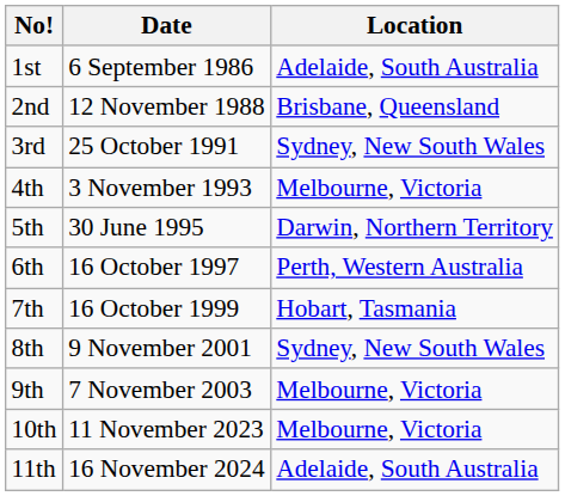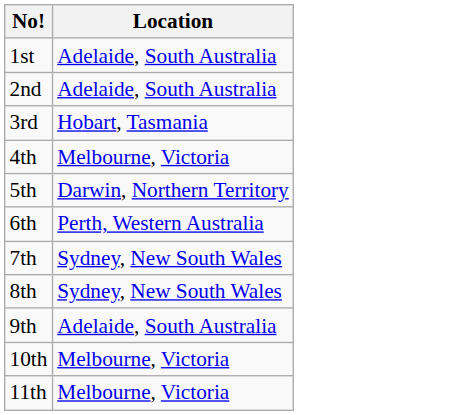- column: Date | 6 September 1986 | 12 November 1988 | 25 October 1991 | 3 November 1993 | 30 June 1995 | 16 October 1997 | 16 October 1999 | 9 November 2001 | 7 November 2003 | 11 November 2023 | 16 November 2024
2nd | Location: Brisbane, Queensland -> Adelaide, South Australia
3rd | Location: Sydney, New South Wales -> Hobart, Tasmania
7th | Location: Hobart, Tasmania -> Sydney, New South Wales
9th | Location: Melbourne, Victoria -> Adelaide, South Australia
11th | Location: Adelaide, South Australia -> Melbourne, Victoria
